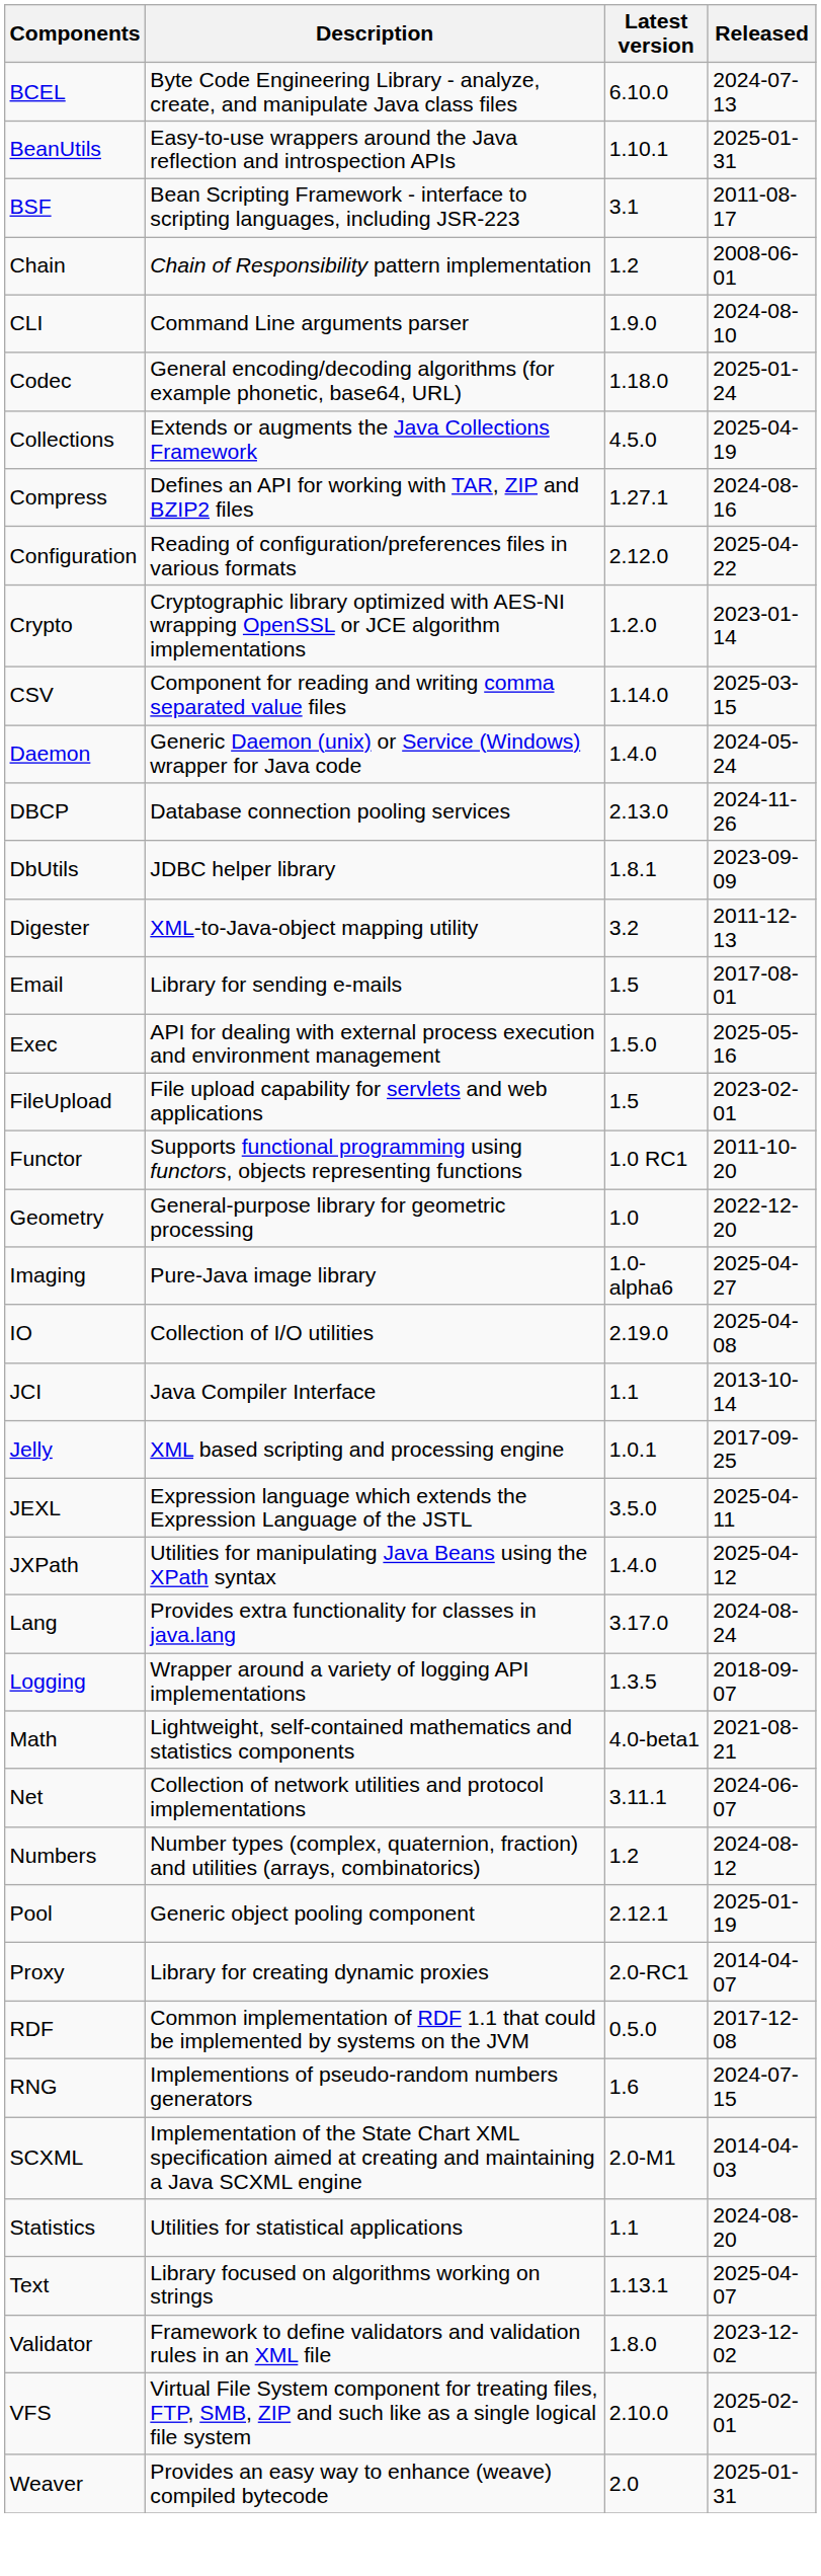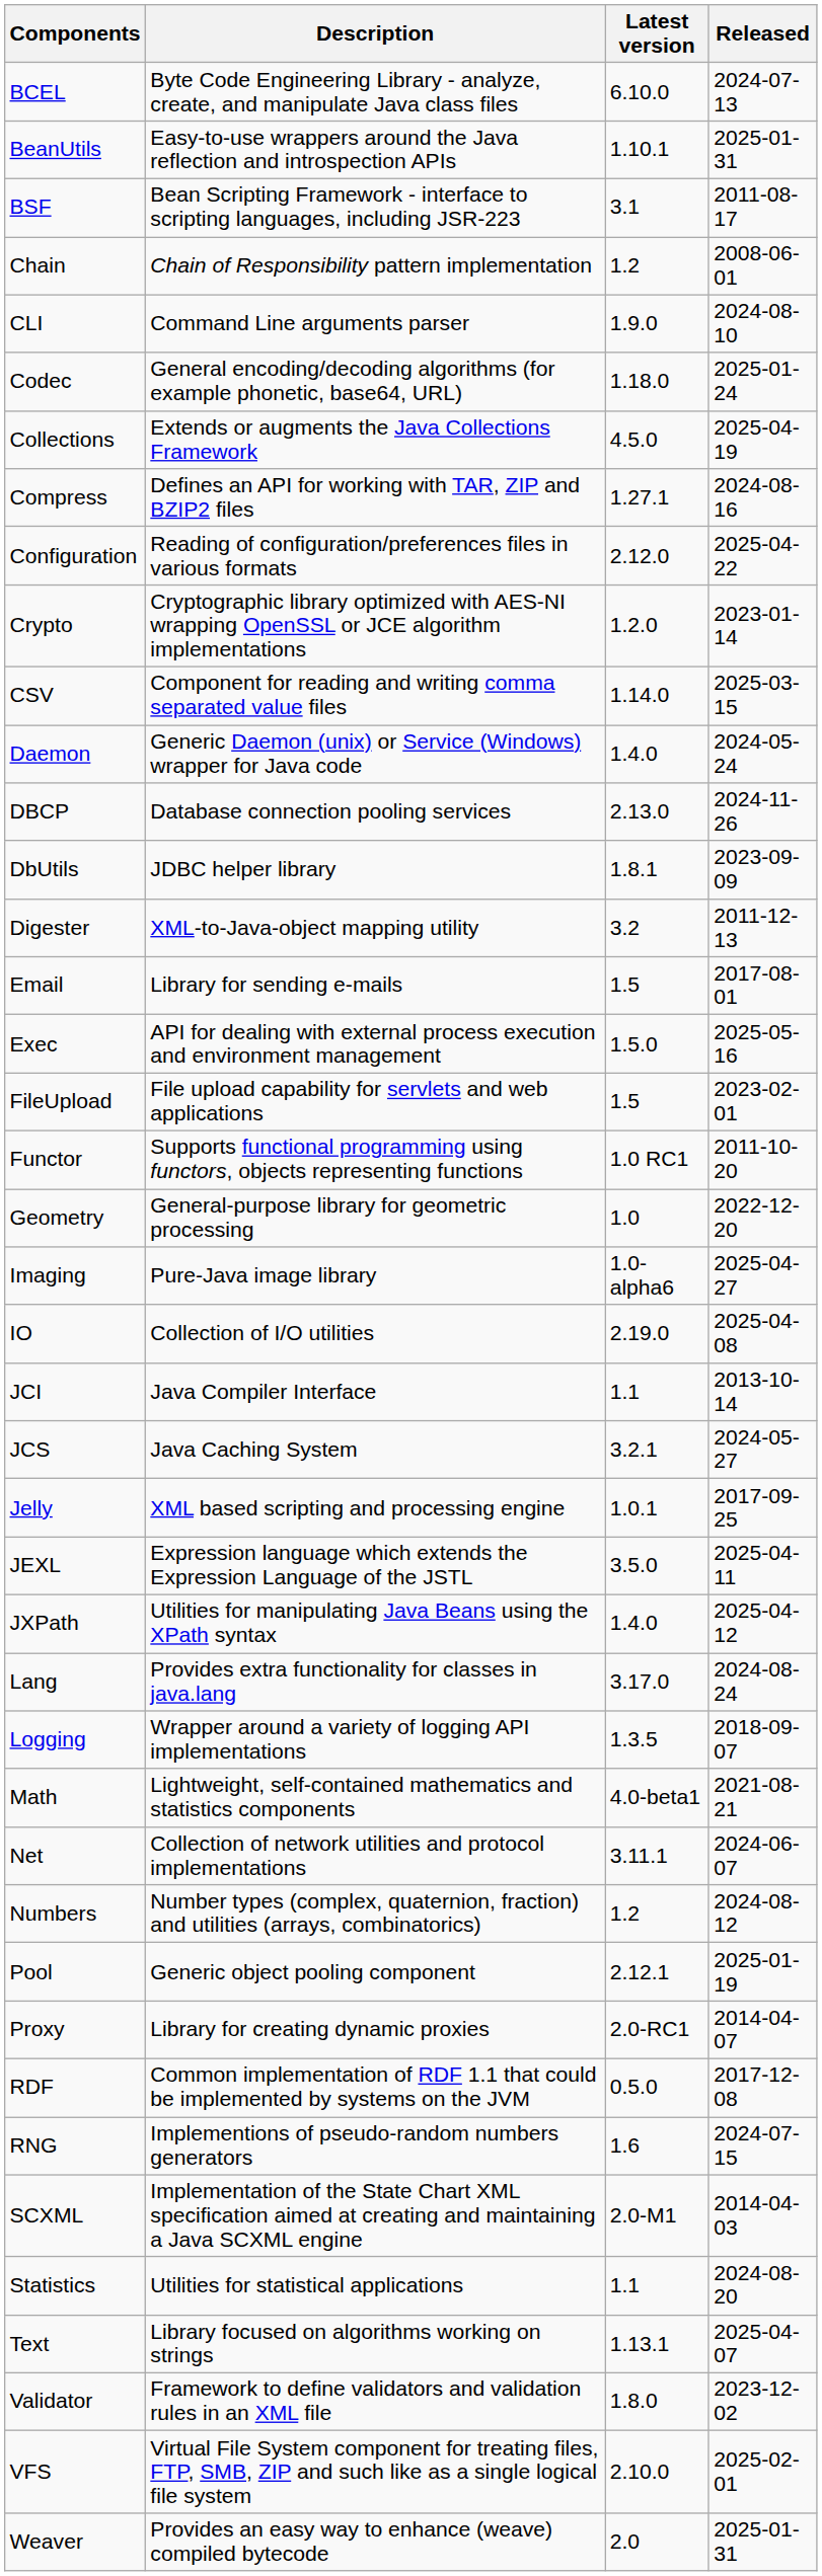+ row: JCS | Java Caching System | 3.2.1 | 2024-05-27
